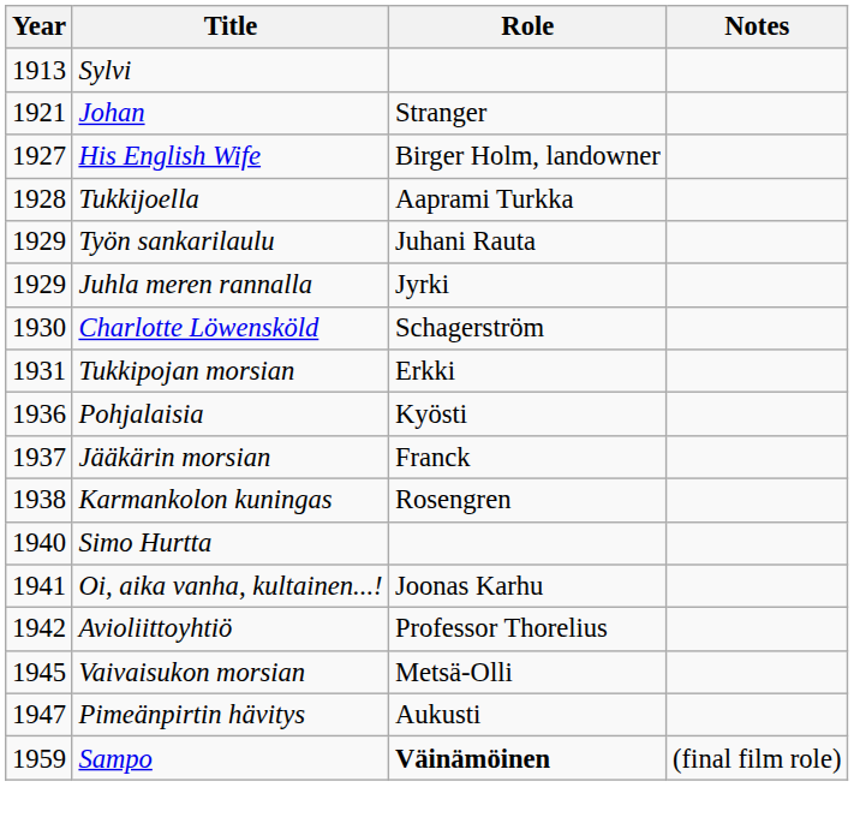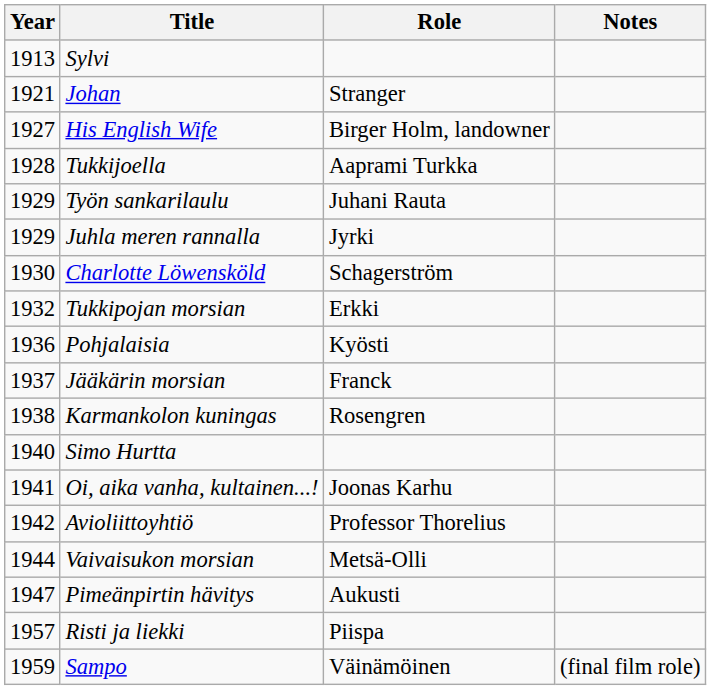Tukkipojan morsian | Year: 1931 -> 1932
Vaivaisukon morsian | Year: 1945 -> 1944
+ row: 1957 | Risti ja liekki | Piispa
Sampo | Role: bold -> normal
